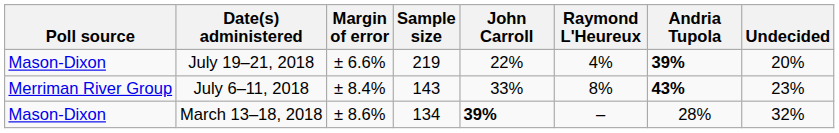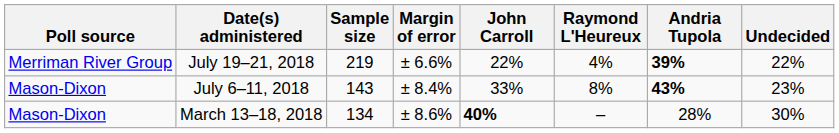columns swapped: Sample size <-> Margin of error
July 19–21, 2018 | Poll source: Mason-Dixon -> Merriman River Group
July 19–21, 2018 | Undecided: 20% -> 22%
July 6–11, 2018 | Poll source: Merriman River Group -> Mason-Dixon
March 13–18, 2018 | John Carroll: 39% -> 40%
March 13–18, 2018 | Undecided: 32% -> 30%
